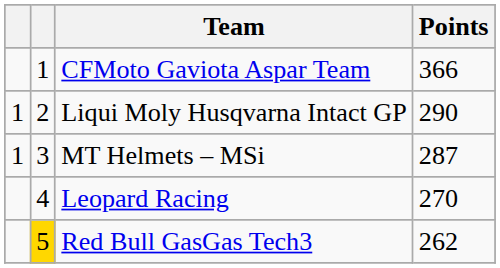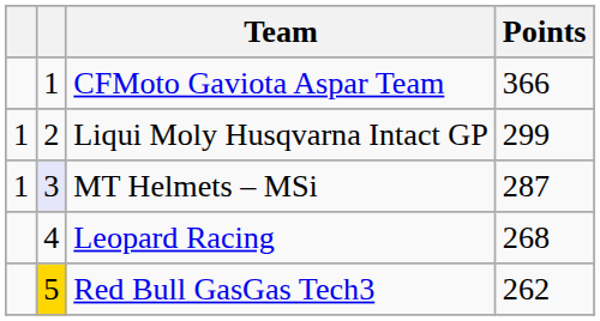Liqui Moly Husqvarna Intact GP | Points: 290 -> 299
MT Helmets – MSi | column 2: no background -> lavender background
Leopard Racing | Points: 270 -> 268
